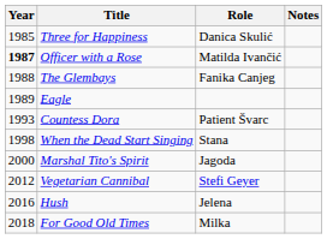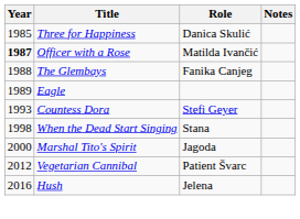Countess Dora | Role: Patient Švarc -> Stefi Geyer
Vegetarian Cannibal | Role: Stefi Geyer -> Patient Švarc
- row: 2018 | For Good Old Times | Milka
